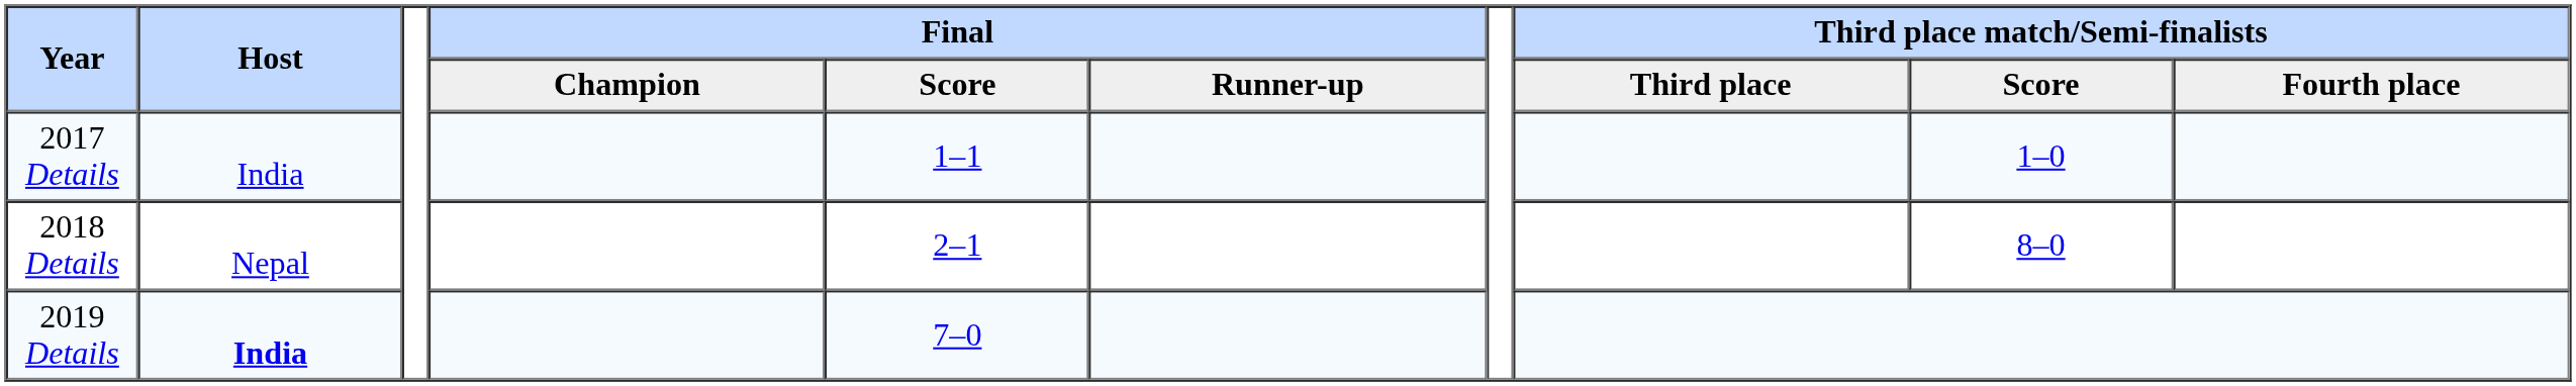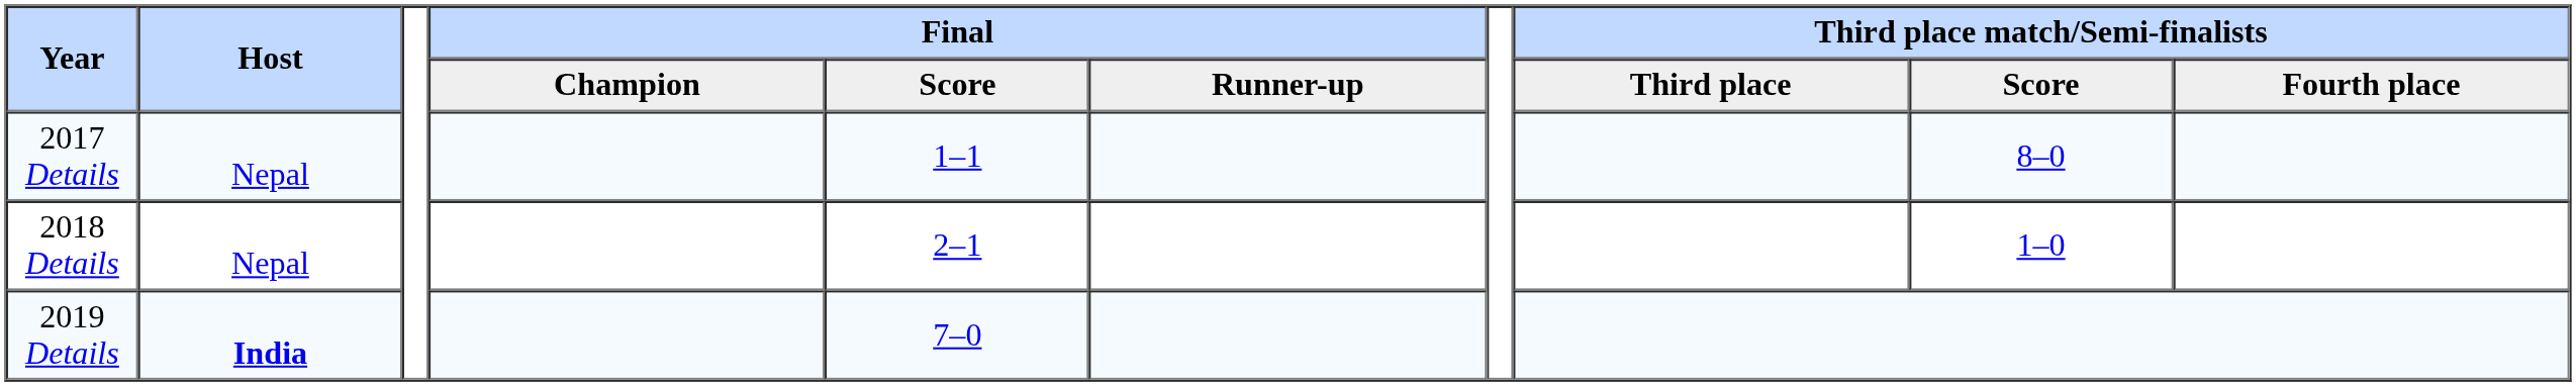2017 Details | Host: India -> Nepal
2017 Details | Third place match/Semi-finalists / Score: 1–0 -> 8–0
2018 Details | Third place match/Semi-finalists / Score: 8–0 -> 1–0
